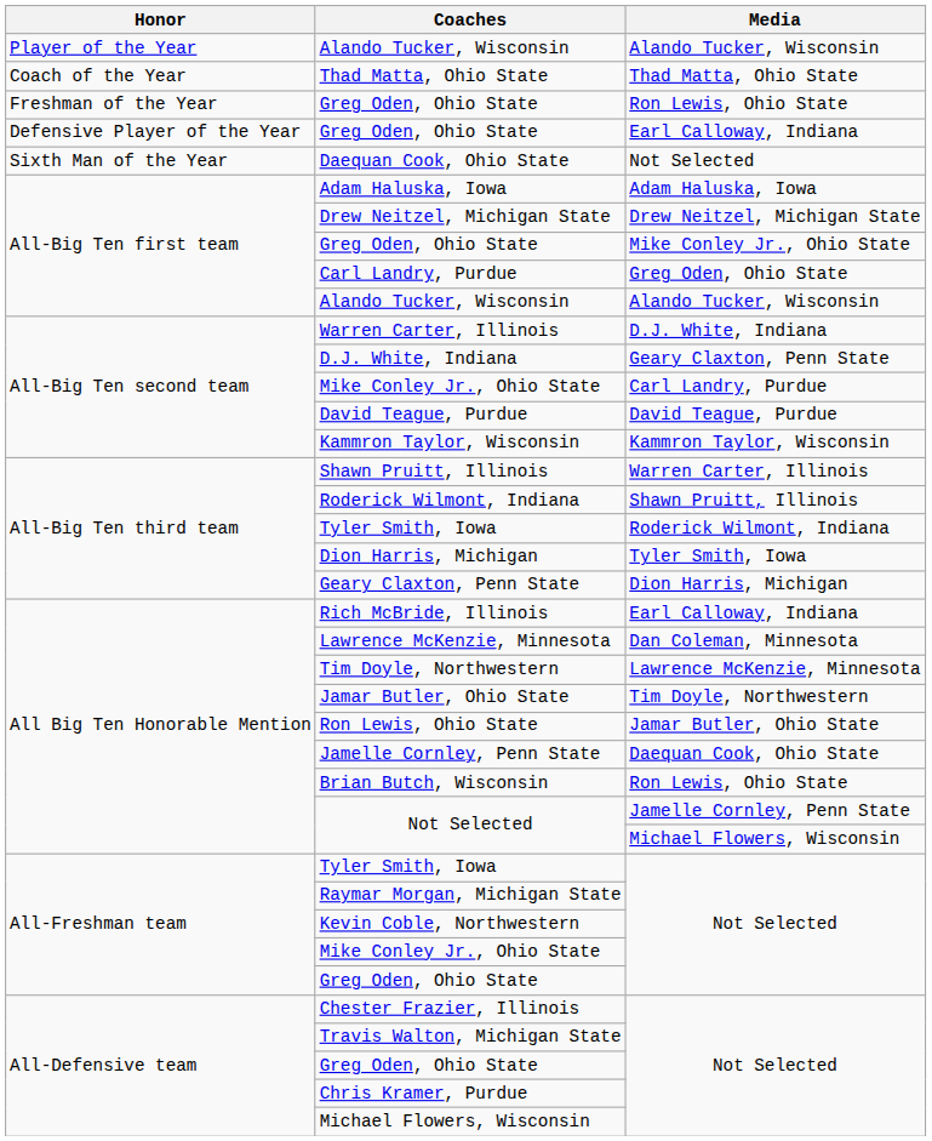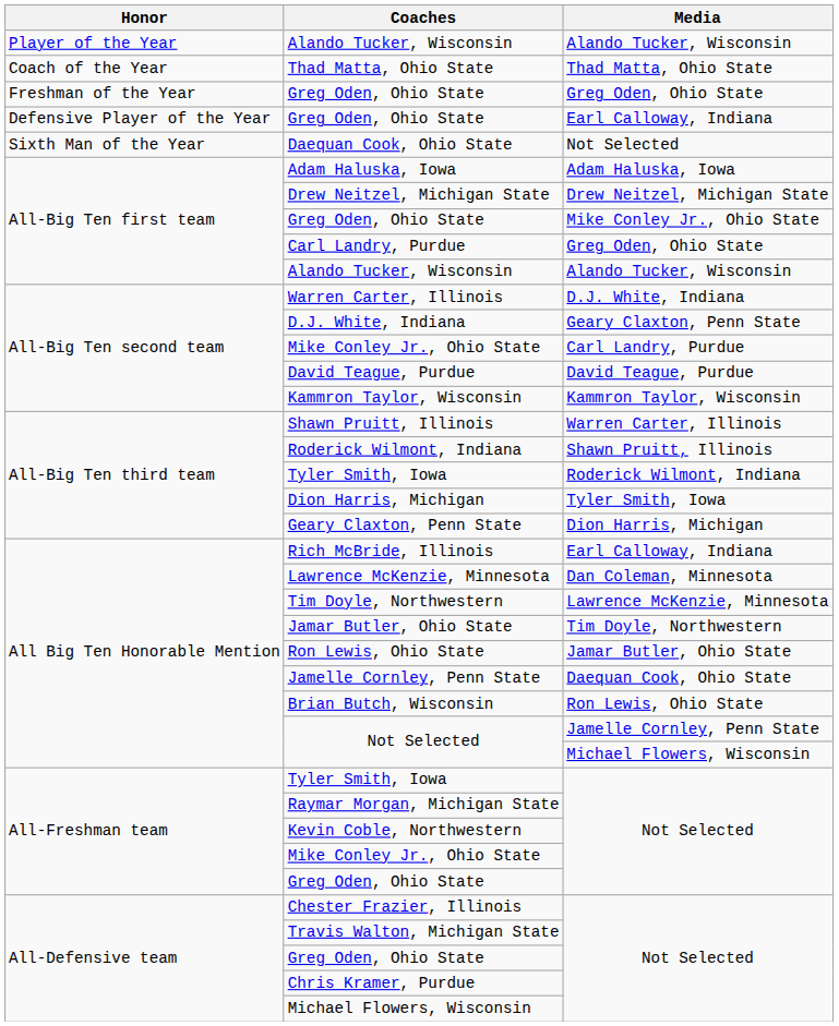Freshman of the Year / Greg Oden, Ohio State | Media: Ron Lewis, Ohio State -> Greg Oden, Ohio State
